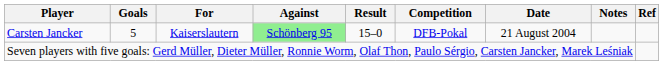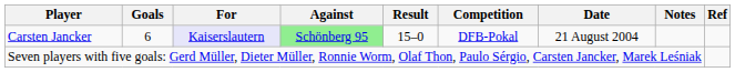Carsten Jancker | Goals: 5 -> 6
Carsten Jancker | For: no background -> lavender background
